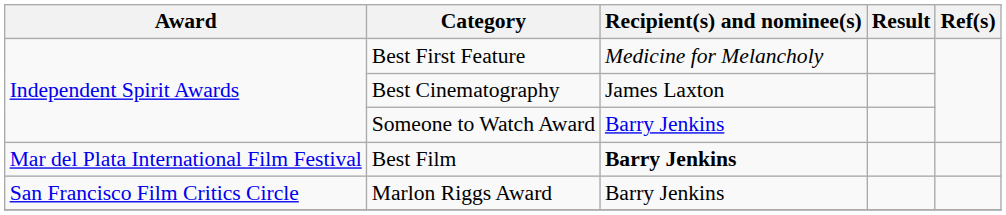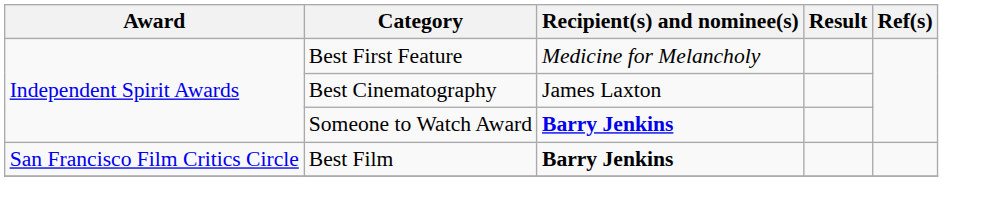Someone to Watch Award | Recipient(s) and nominee(s): normal -> bold
Best Film | Award: Mar del Plata International Film Festival -> San Francisco Film Critics Circle
- row: San Francisco Film Critics Circle | Marlon Riggs Award | Barry Jenkins
